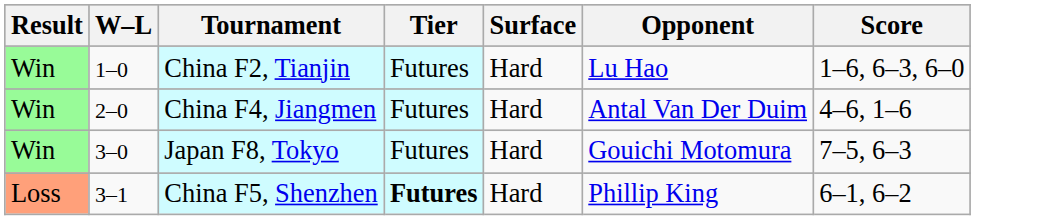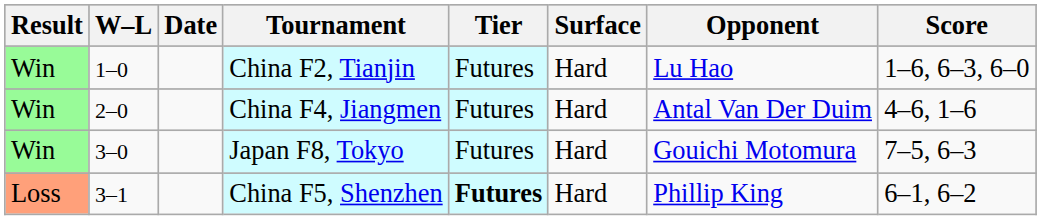+ column: Date
